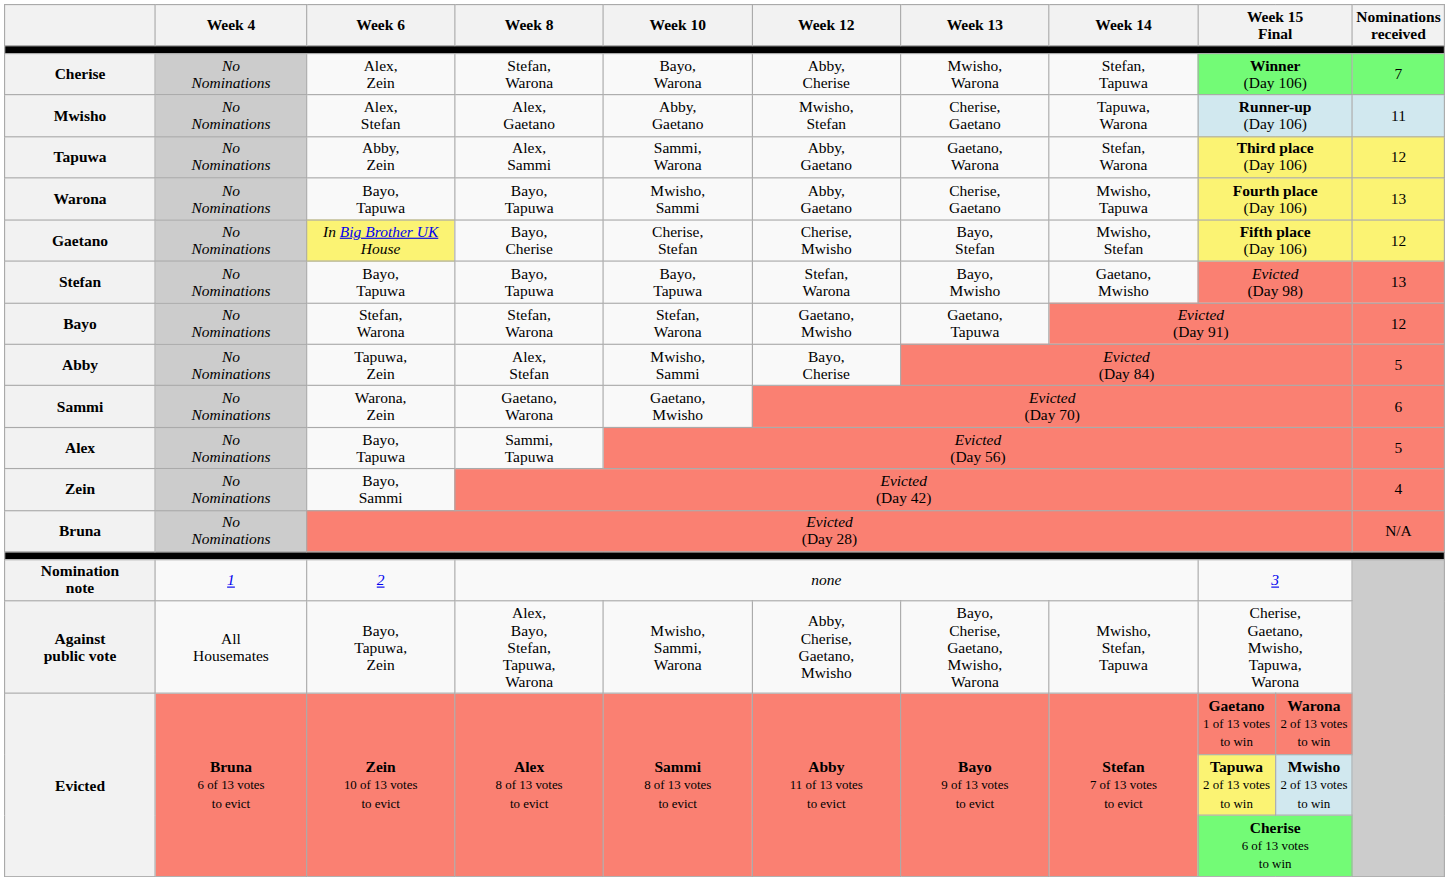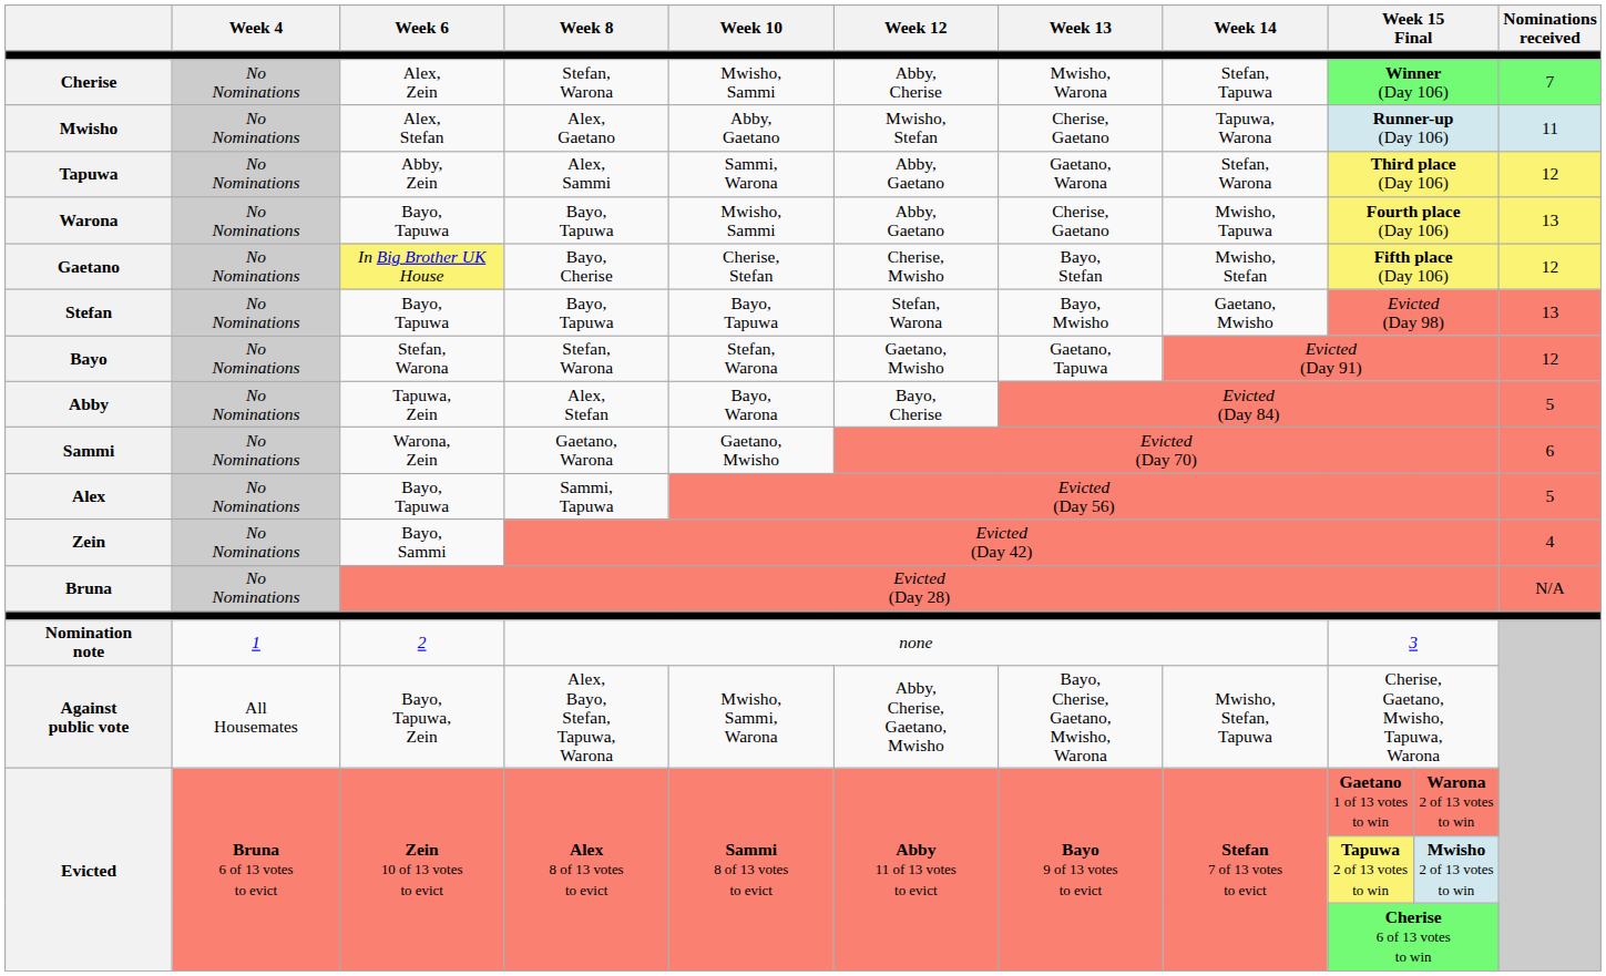Cherise | Week 10: Bayo, Warona -> Mwisho, Sammi
Abby | Week 10: Mwisho, Sammi -> Bayo, Warona
